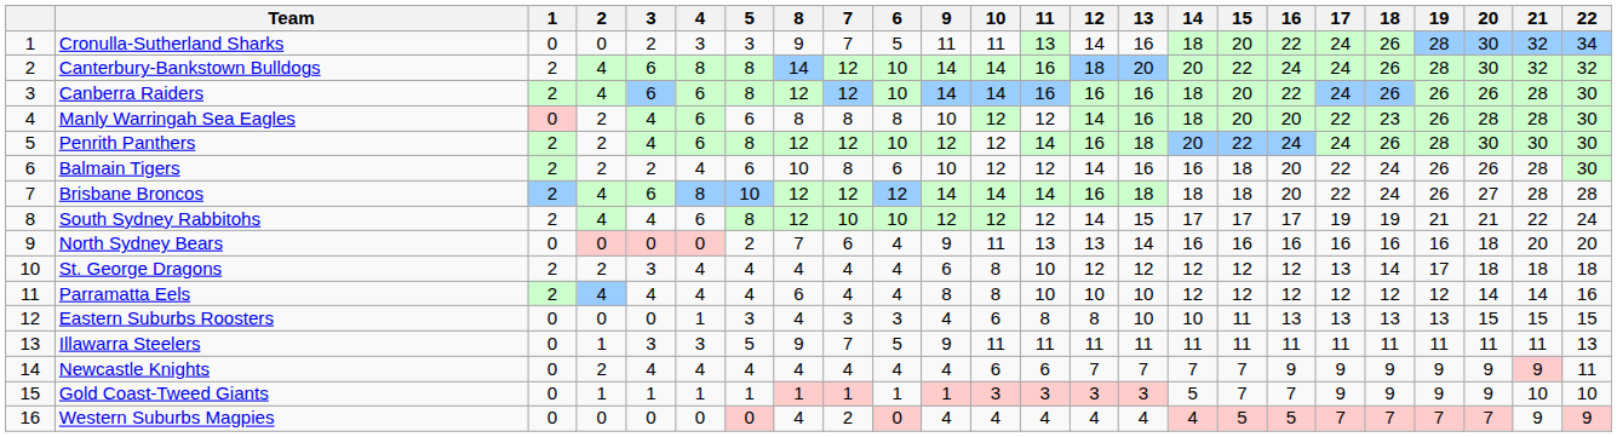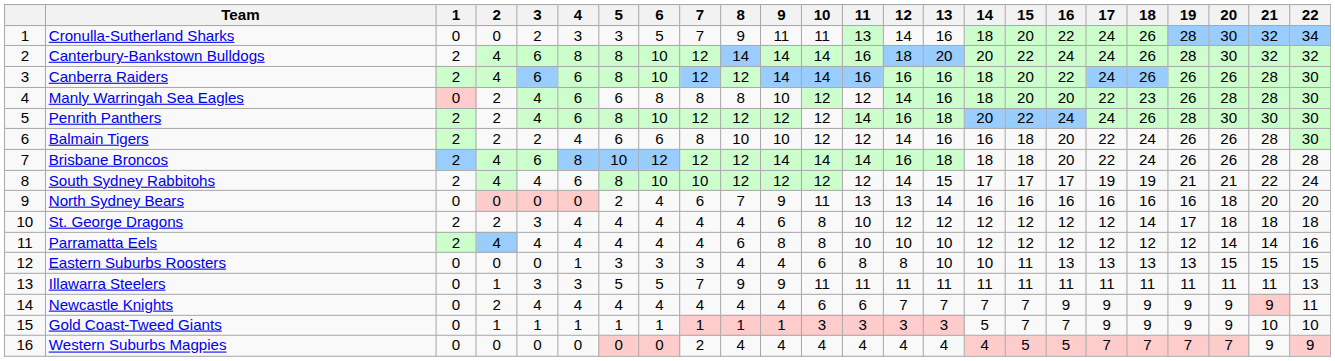columns swapped: 6 <-> 8
Brisbane Broncos | 20: 27 -> 26
St. George Dragons | 17: 13 -> 12
